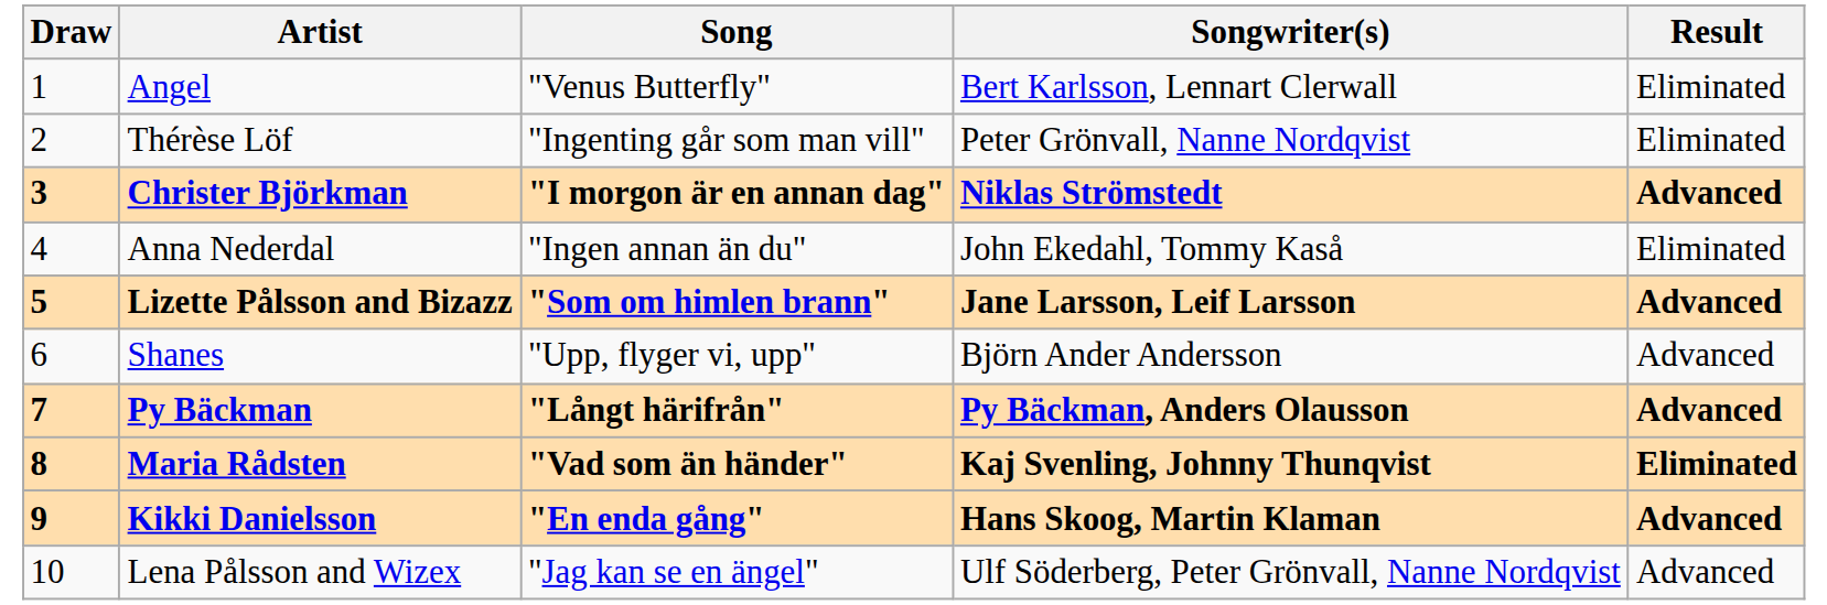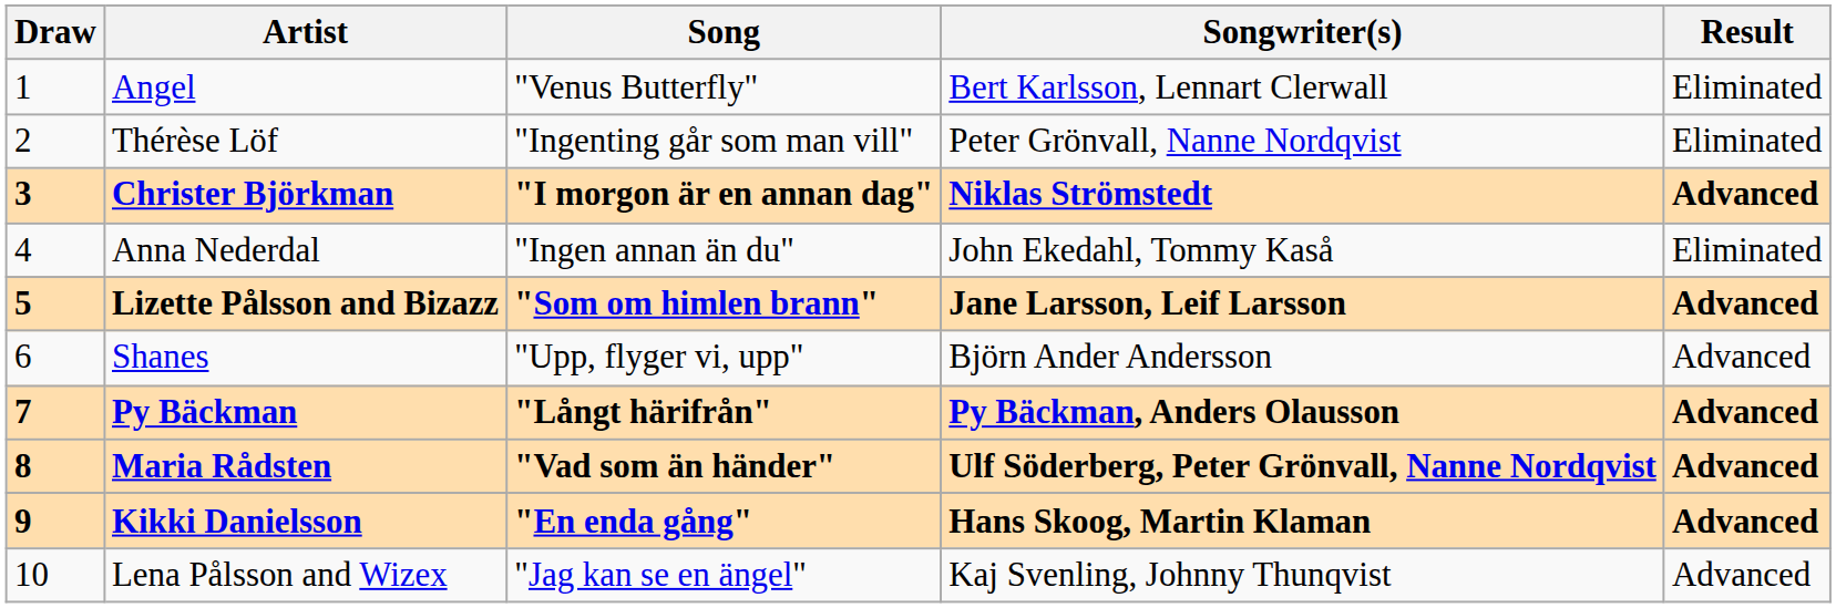Maria Rådsten | Songwriter(s): Kaj Svenling, Johnny Thunqvist -> Ulf Söderberg, Peter Grönvall, Nanne Nordqvist
Maria Rådsten | Result: Eliminated -> Advanced
Lena Pålsson and Wizex | Songwriter(s): Ulf Söderberg, Peter Grönvall, Nanne Nordqvist -> Kaj Svenling, Johnny Thunqvist
